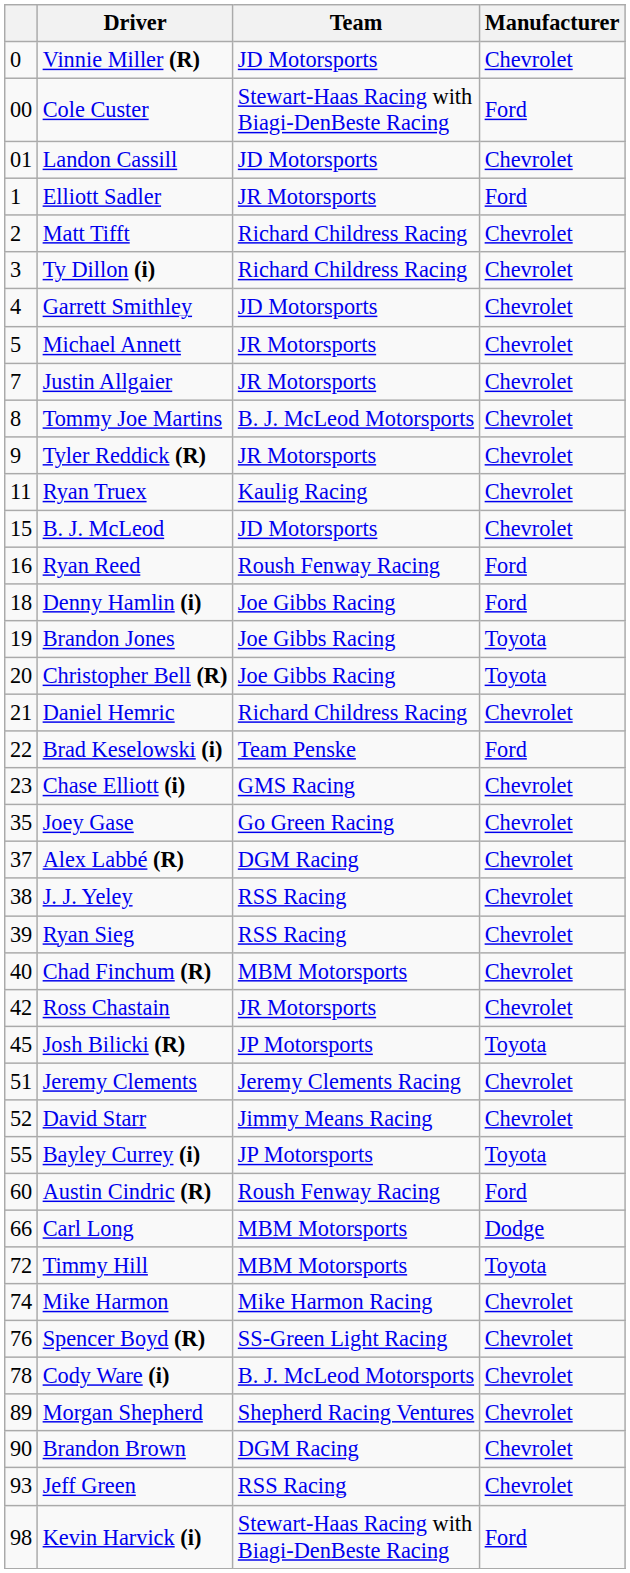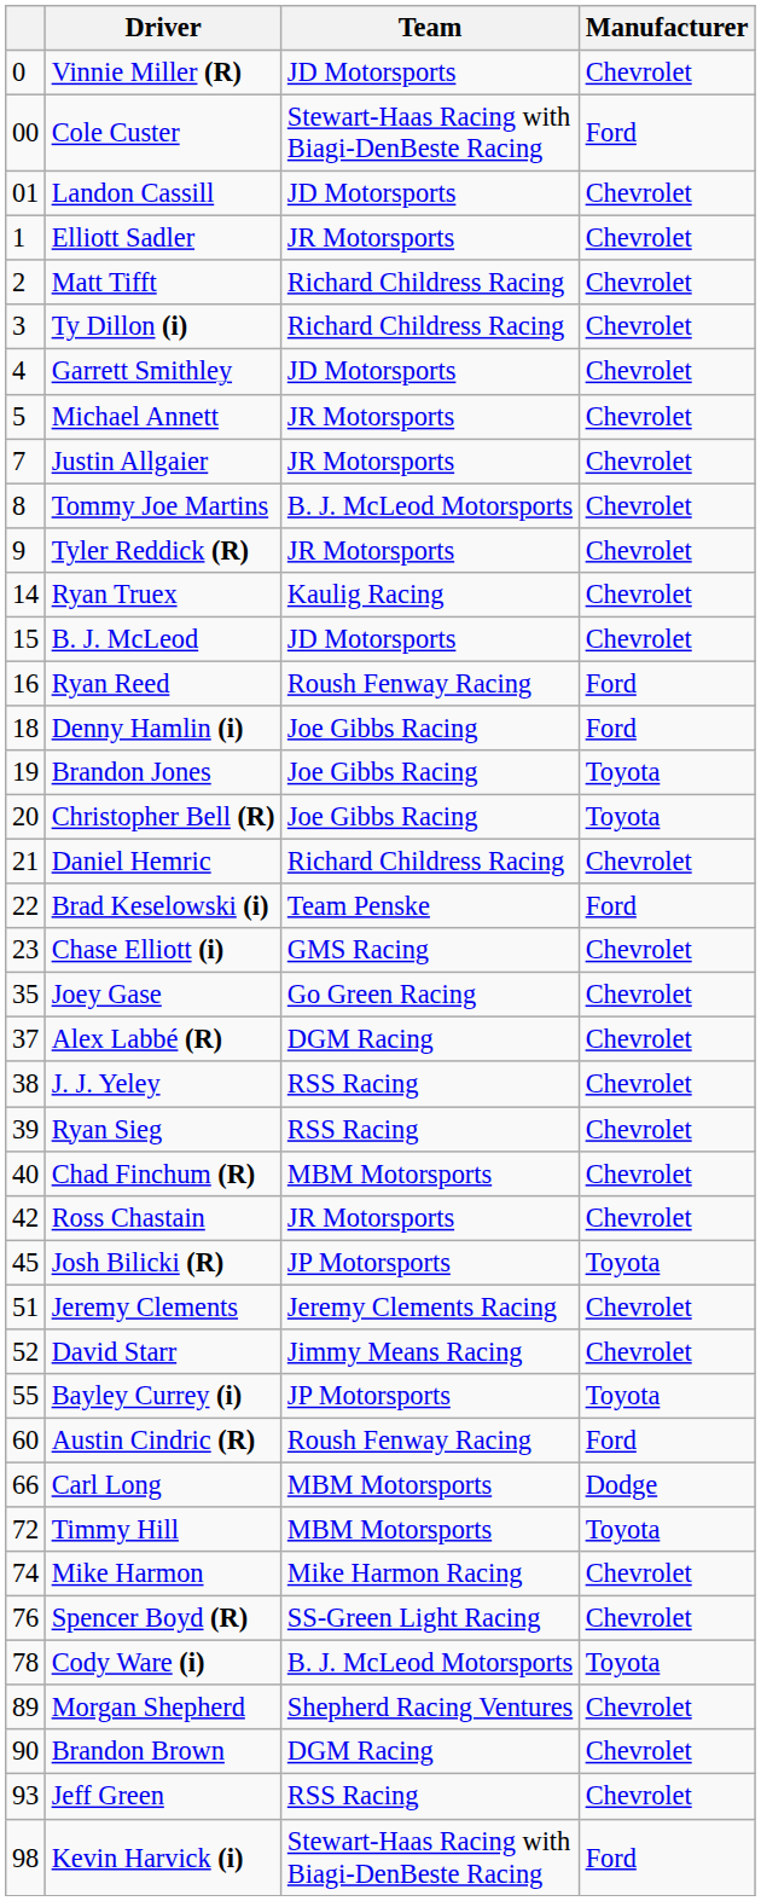Elliott Sadler | Manufacturer: Ford -> Chevrolet
Ryan Truex | column 1: 11 -> 14
Cody Ware (i) | Manufacturer: Chevrolet -> Toyota
